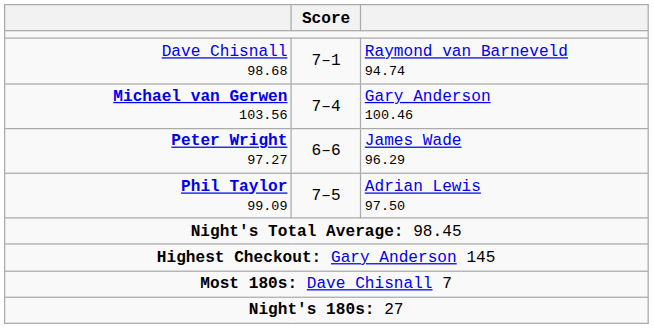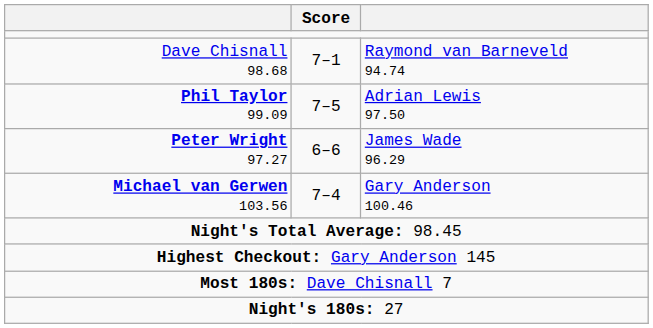rows swapped: Phil Taylor 99.09 <-> Michael van Gerwen 103.56
